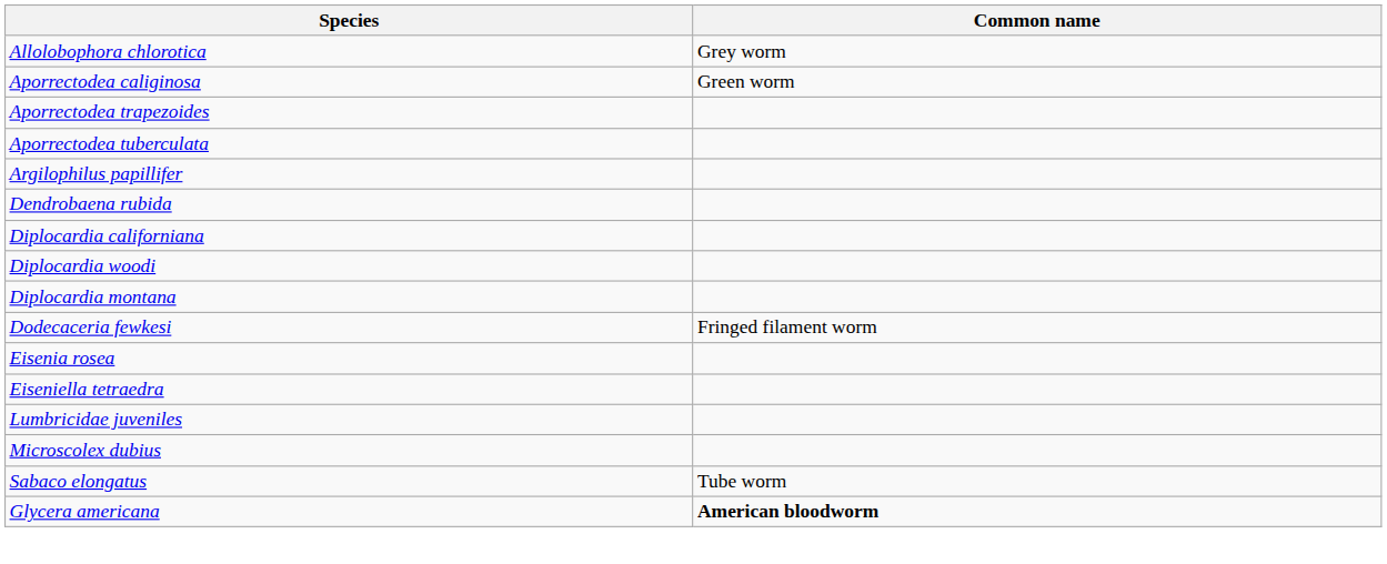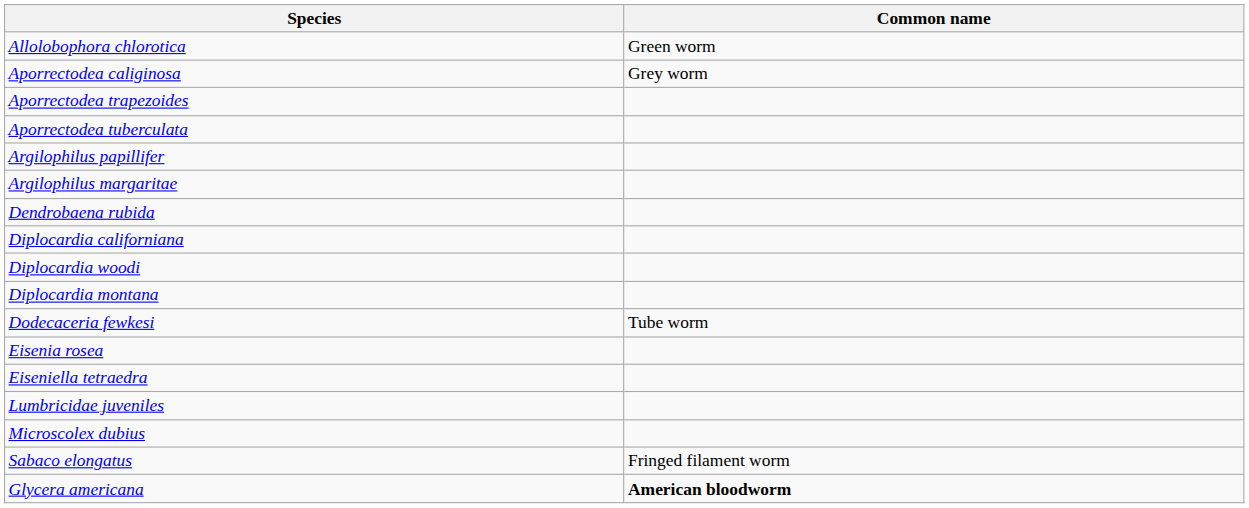Allolobophora chlorotica | Common name: Grey worm -> Green worm
Aporrectodea caliginosa | Common name: Green worm -> Grey worm
+ row: Argilophilus margaritae
Dodecaceria fewkesi | Common name: Fringed filament worm -> Tube worm
Sabaco elongatus | Common name: Tube worm -> Fringed filament worm
